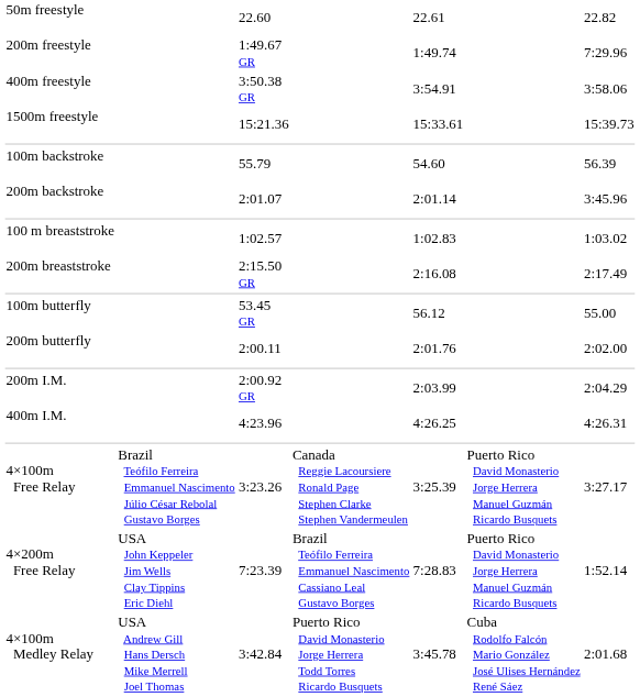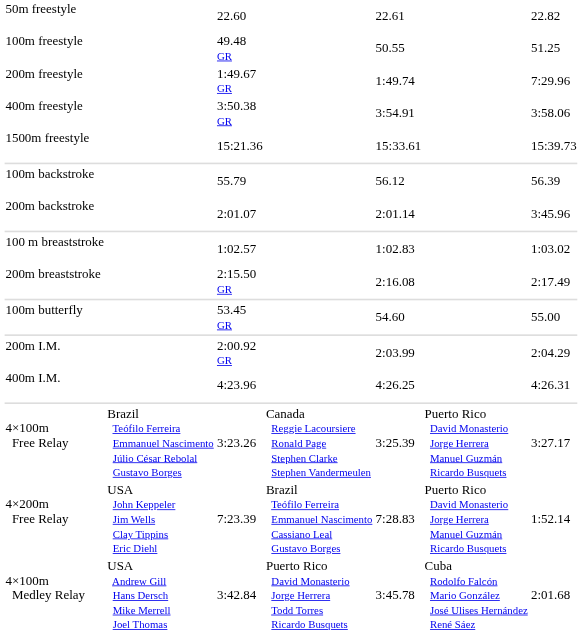+ row: 100m freestyle | 49.48 GR | 50.55 | 51.25
100m backstroke | column 5: 54.60 -> 56.12
100m butterfly | column 5: 56.12 -> 54.60
- row: 200m butterfly | 2:00.11 | 2:01.76 | 2:02.00
